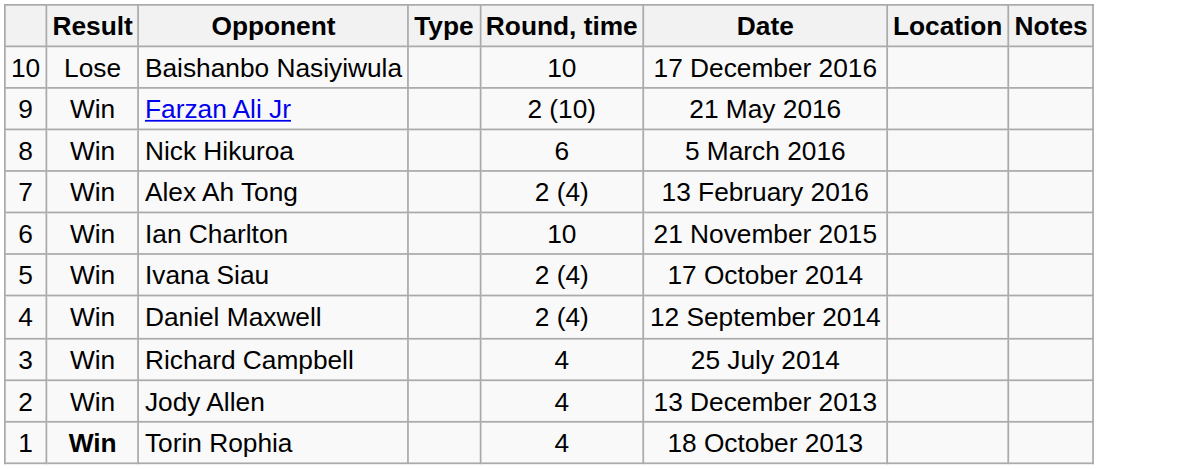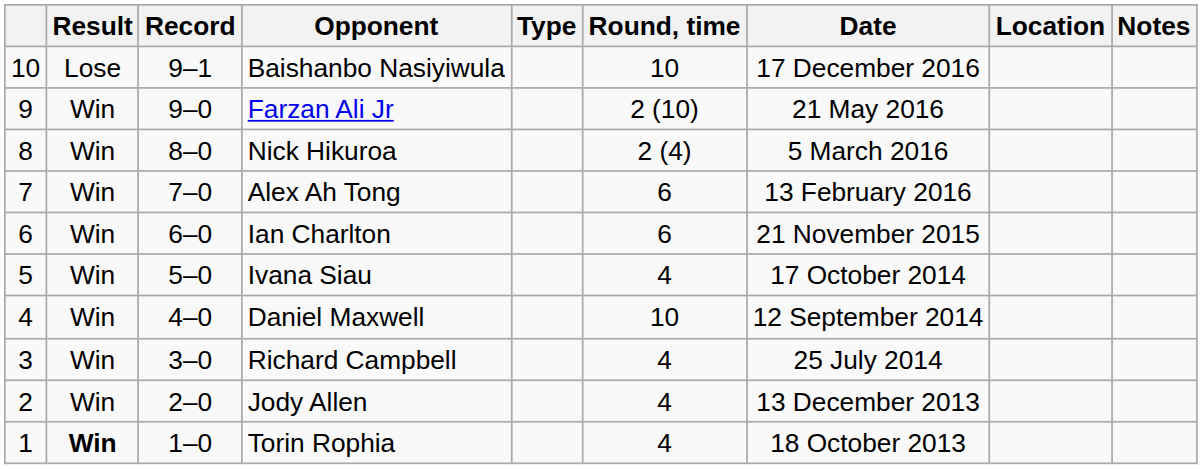+ column: Record | 9–1 | 9–0 | 8–0 | 7–0 | 6–0 | 5–0 | 4–0 | 3–0 | 2–0 | 1–0
Nick Hikuroa | Round, time: 6 -> 2 (4)
Alex Ah Tong | Round, time: 2 (4) -> 6
Ian Charlton | Round, time: 10 -> 6
Ivana Siau | Round, time: 2 (4) -> 4
Daniel Maxwell | Round, time: 2 (4) -> 10
